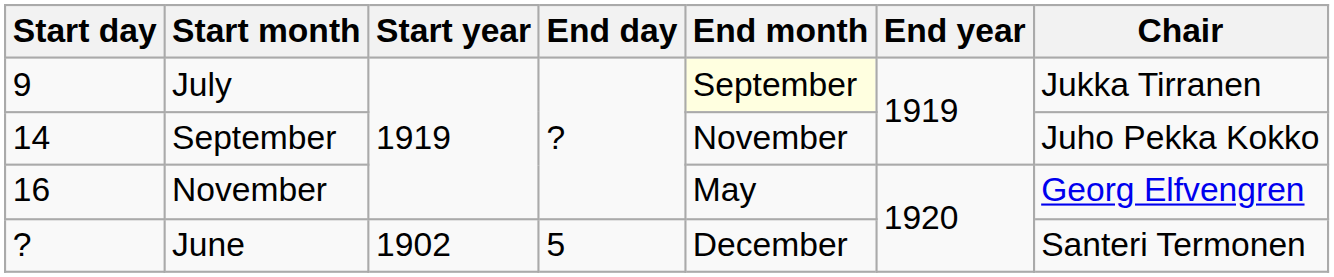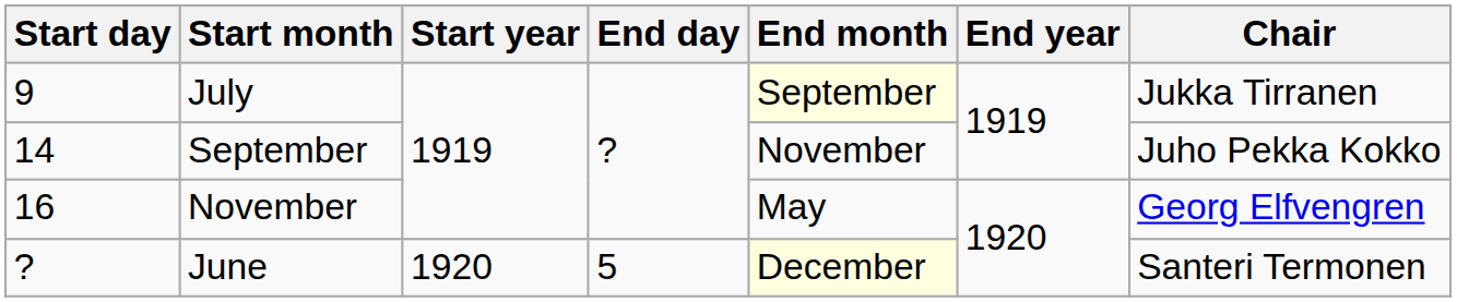June | Start year: 1902 -> 1920
June | End month: no background -> lightyellow background
